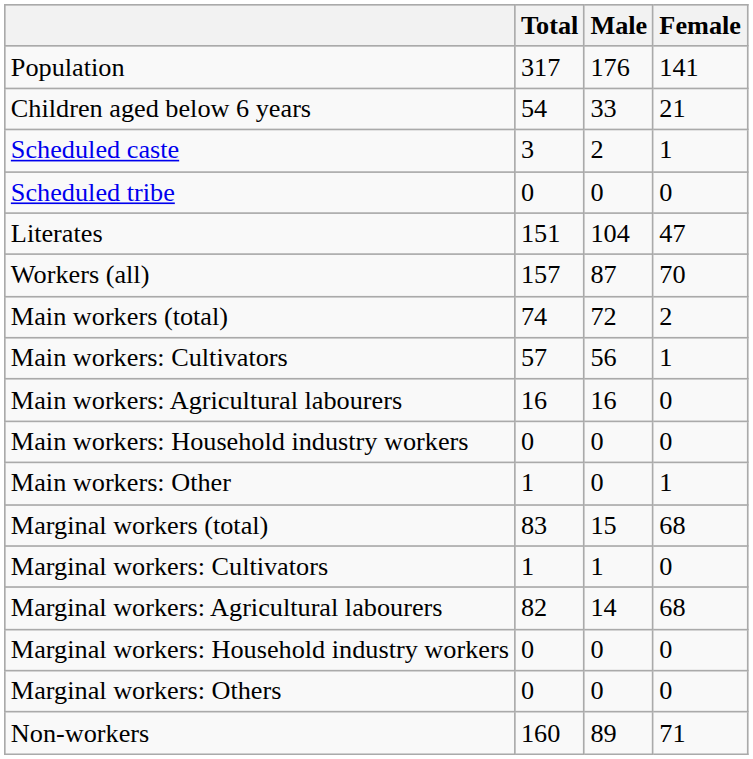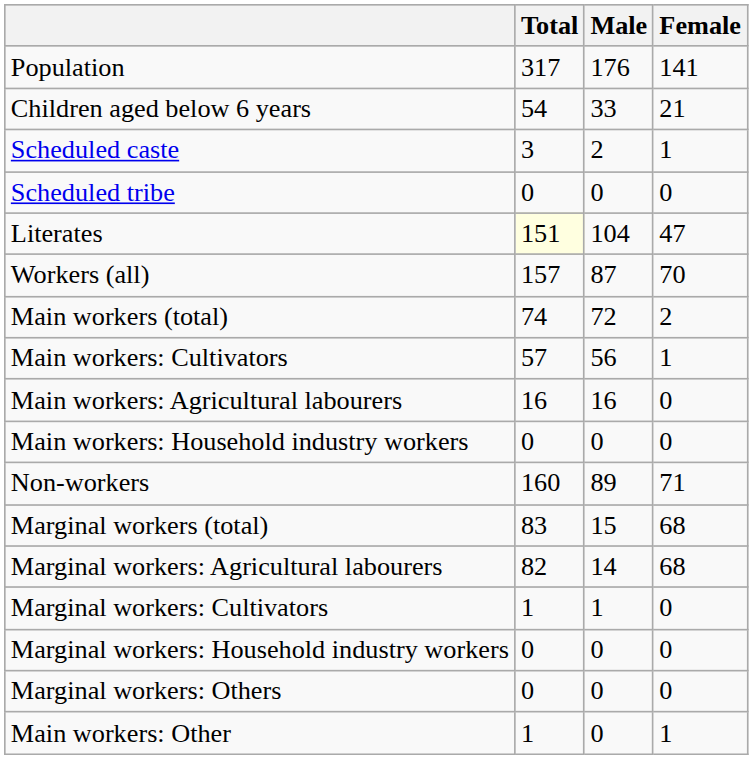Literates | Total: no background -> lightyellow background
rows swapped: Main workers: Other <-> Non-workers
rows swapped: Marginal workers: Cultivators <-> Marginal workers: Agricultural labourers
